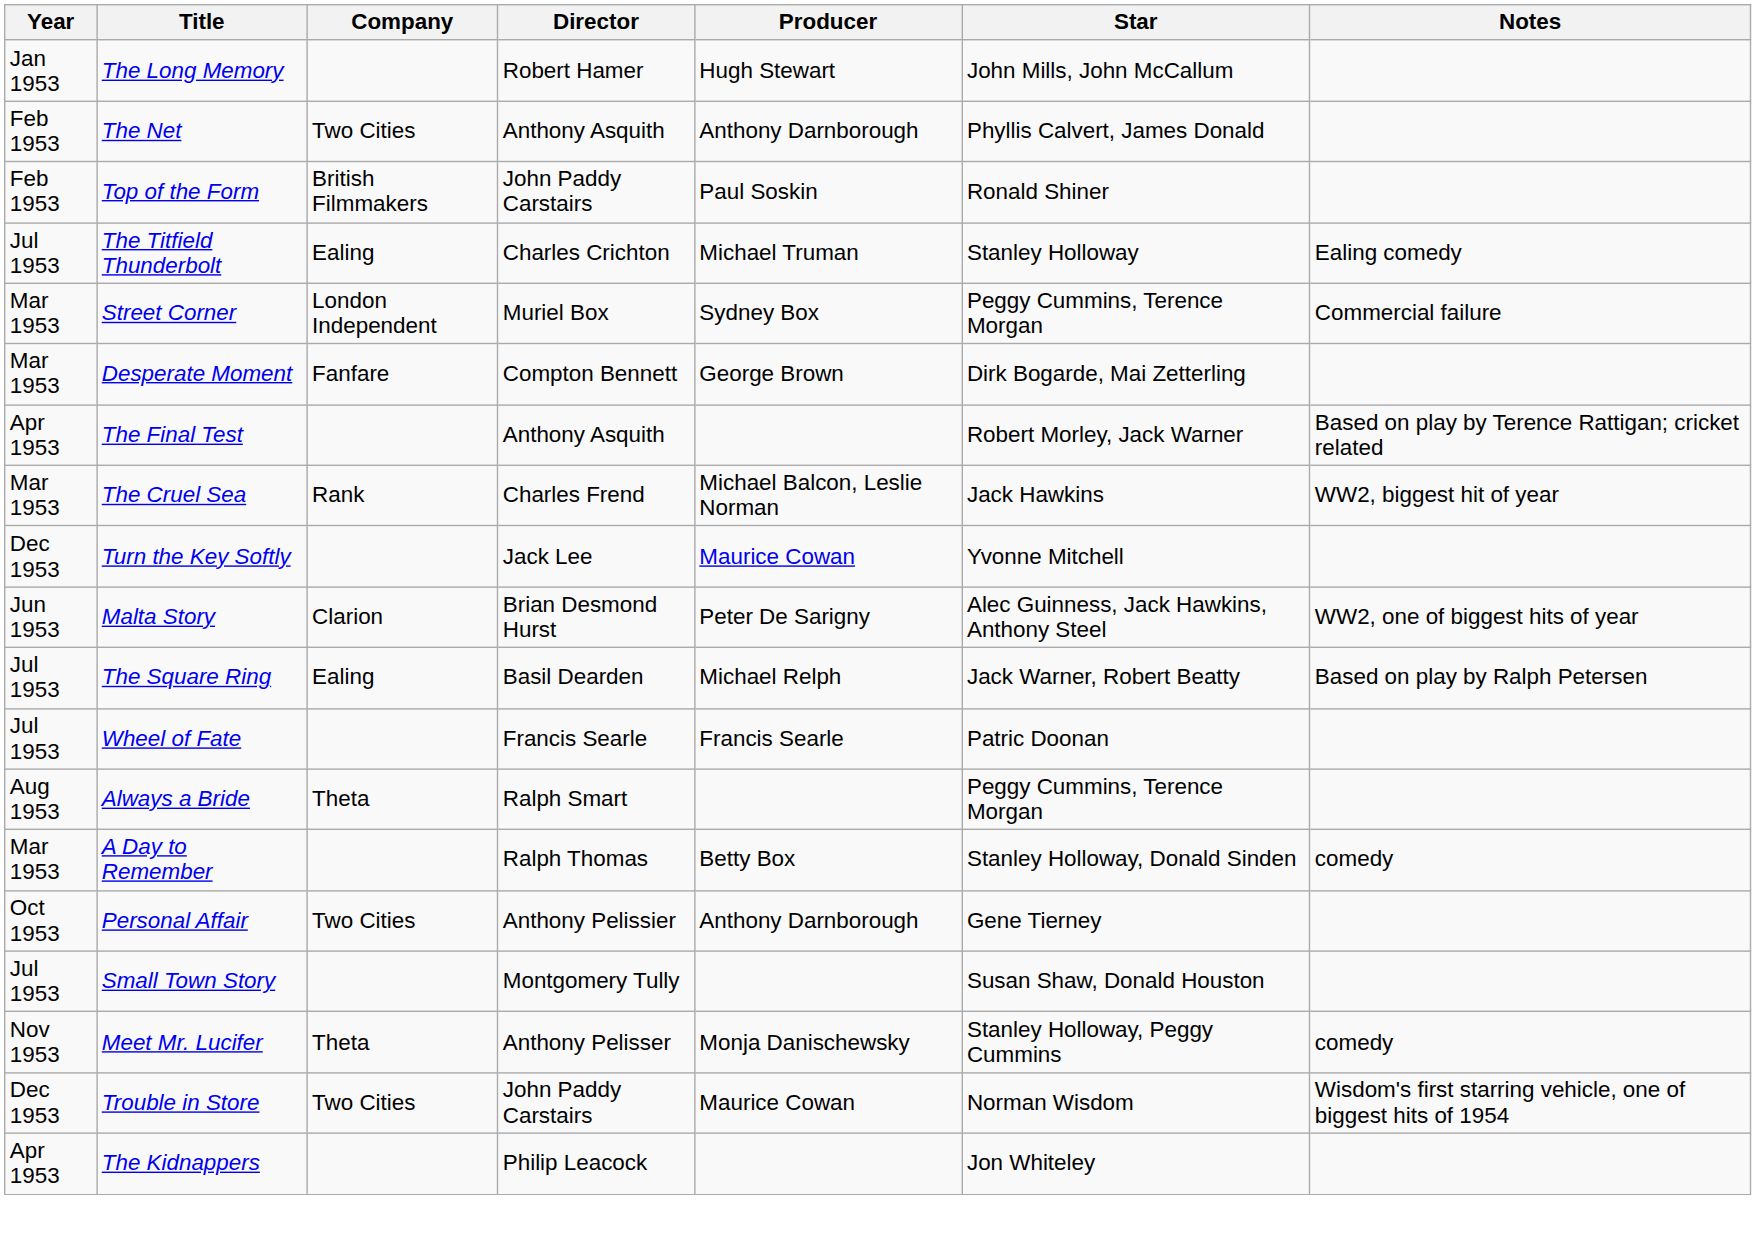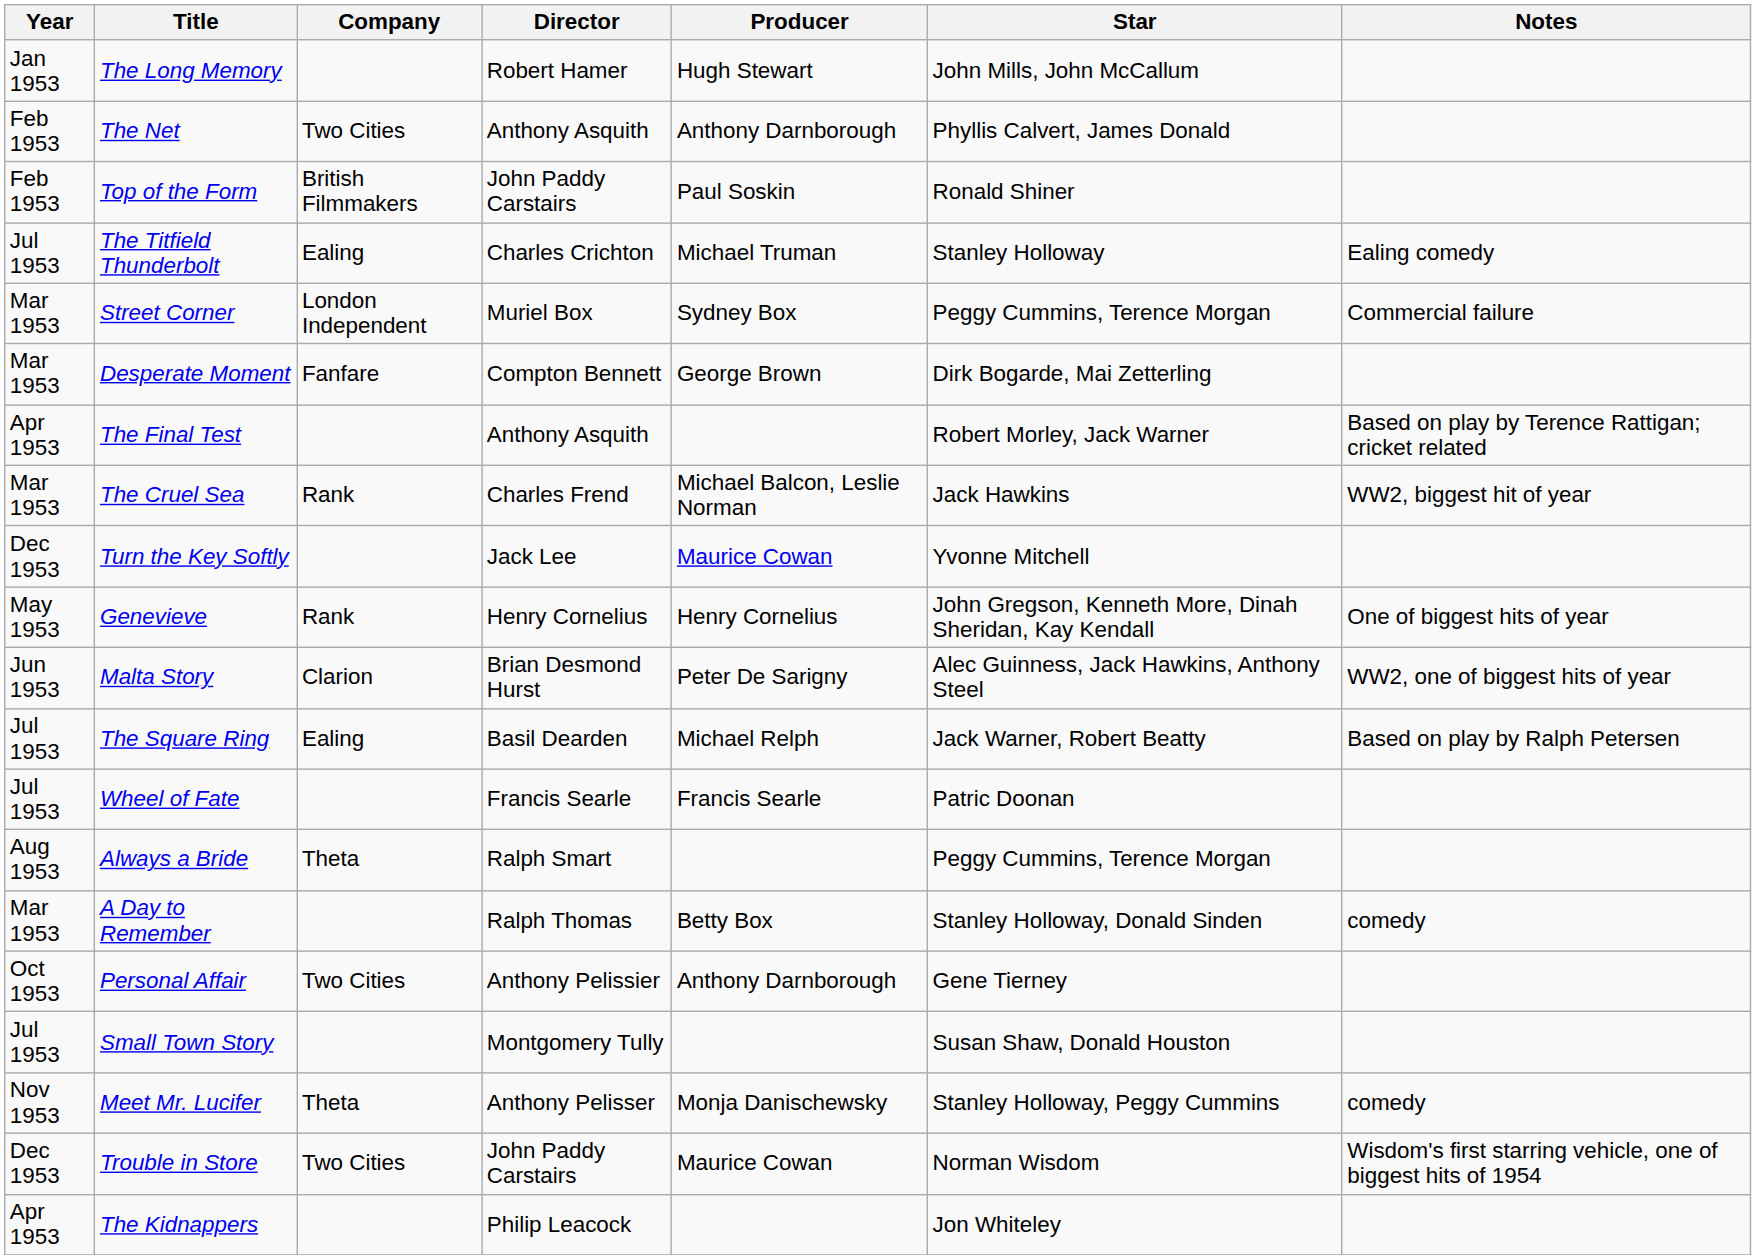+ row: May 1953 | Genevieve | Rank | Henry Cornelius | Henry Cornelius | John Gregson, Kenneth More, Dinah Sheridan, Kay Kendall | One of biggest hits of year
